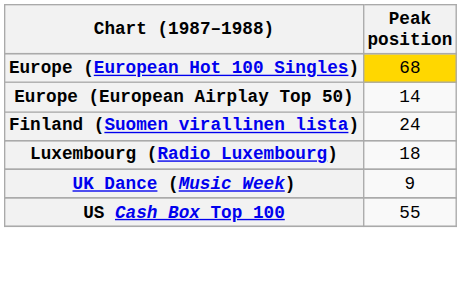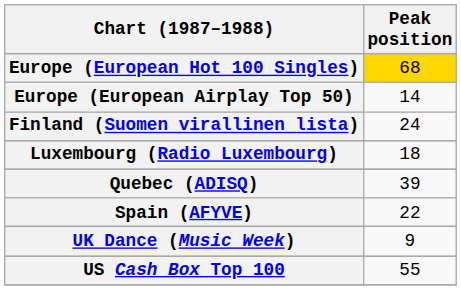+ row: Quebec (ADISQ) | 39
+ row: Spain (AFYVE) | 22
